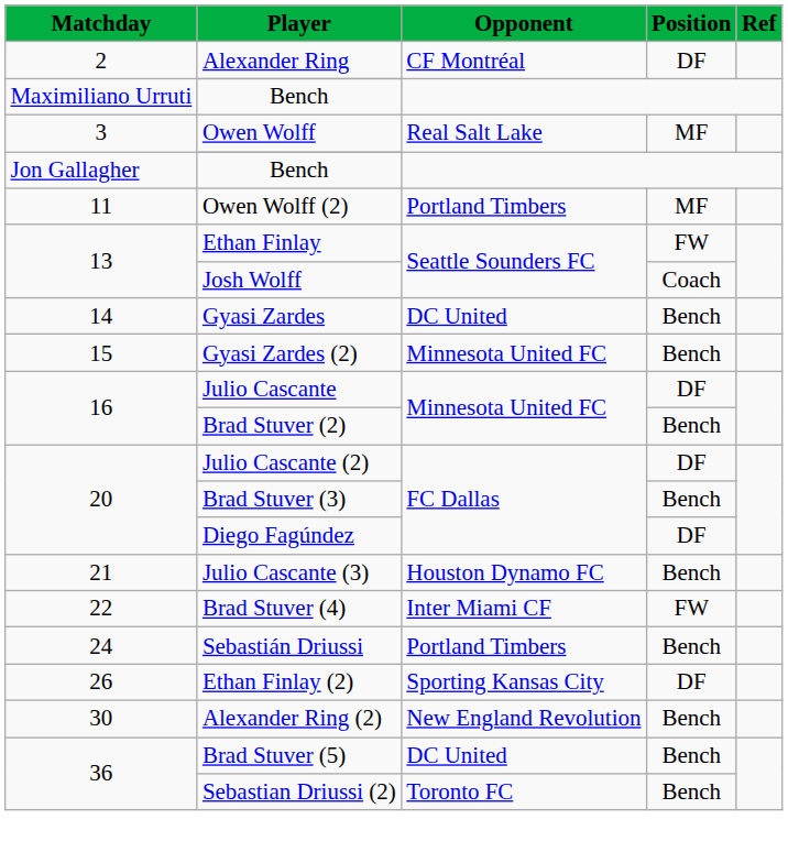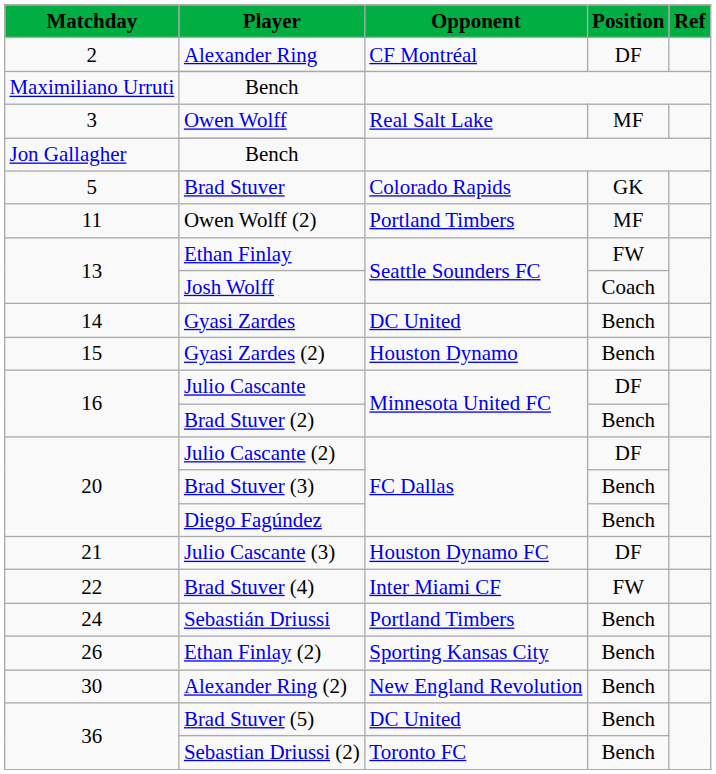+ row: 5 | Brad Stuver | Colorado Rapids | GK
Gyasi Zardes (2) | Opponent: Minnesota United FC -> Houston Dynamo
Diego Fagúndez | Position: DF -> Bench
Julio Cascante (3) | Position: Bench -> DF
Ethan Finlay (2) | Position: DF -> Bench
